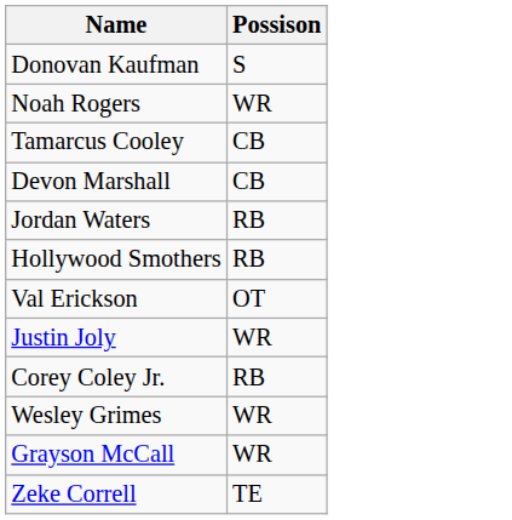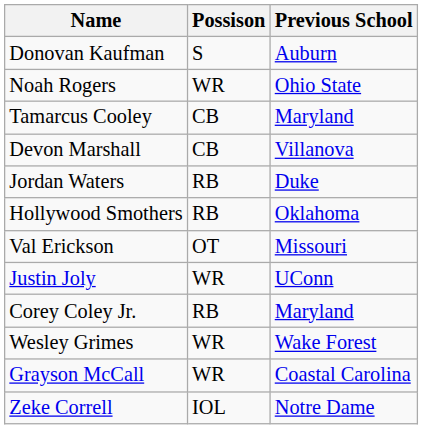+ column: Previous School | Auburn | Ohio State | Maryland | Villanova | Duke | Oklahoma | Missouri | UConn | Maryland | Wake Forest | Coastal Carolina | Notre Dame
Zeke Correll | Possison: TE -> IOL
